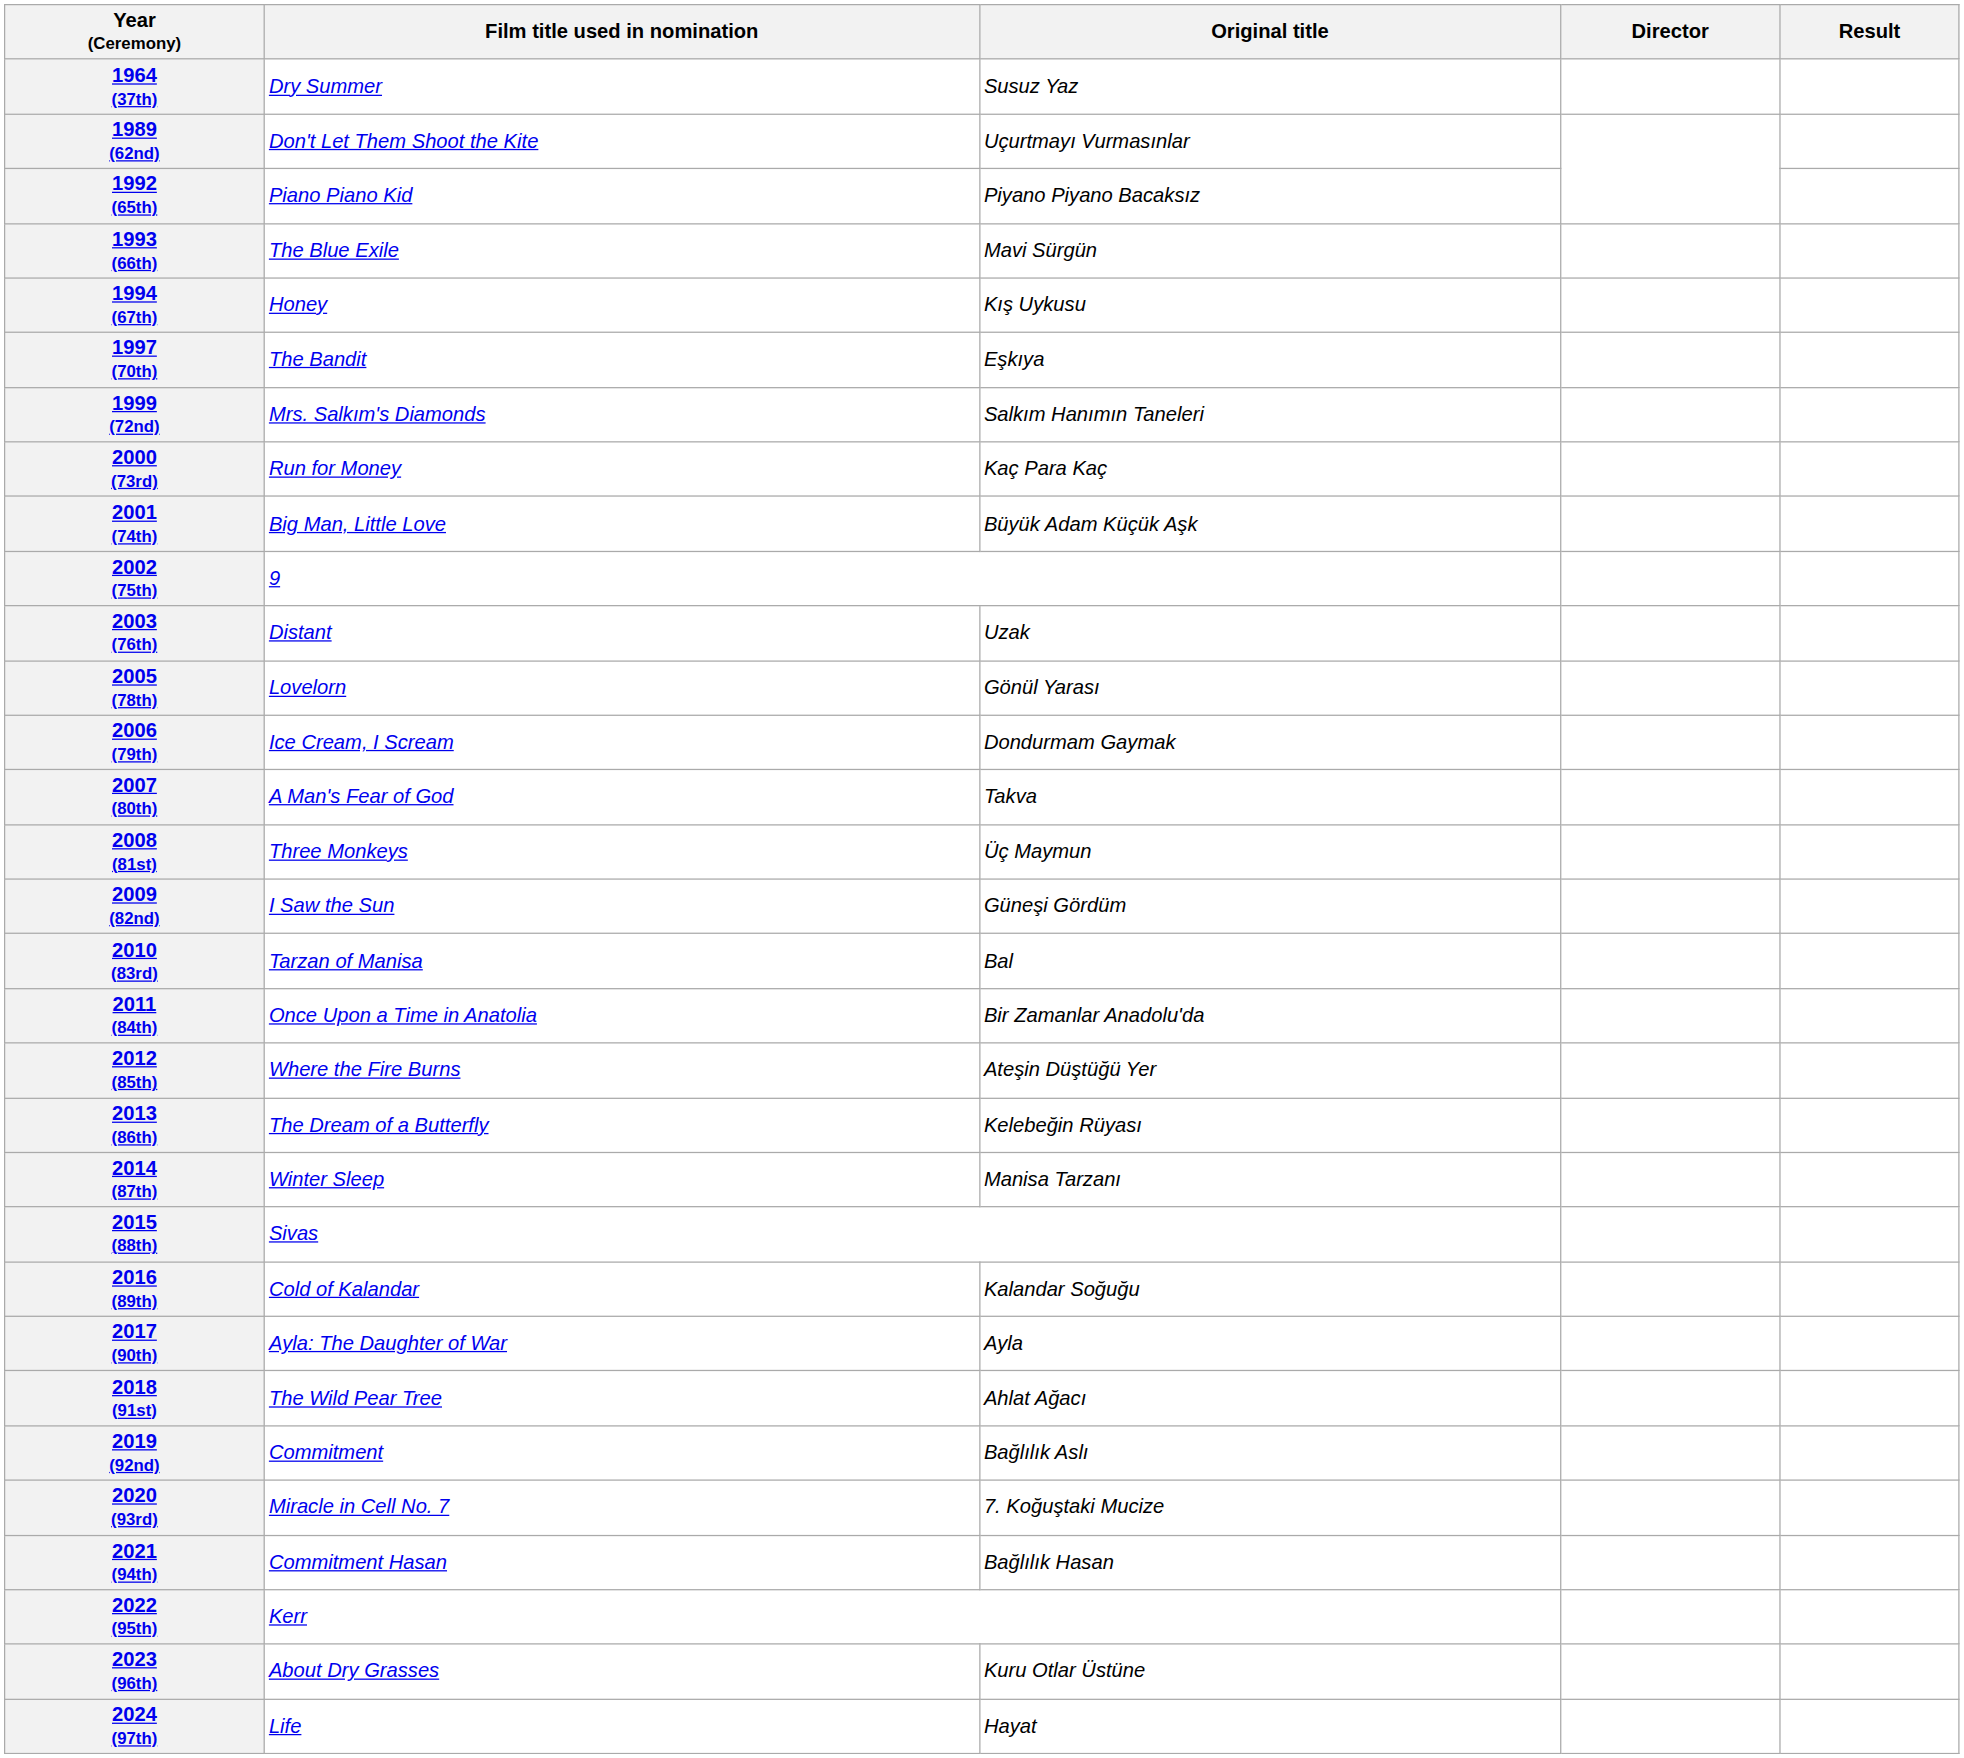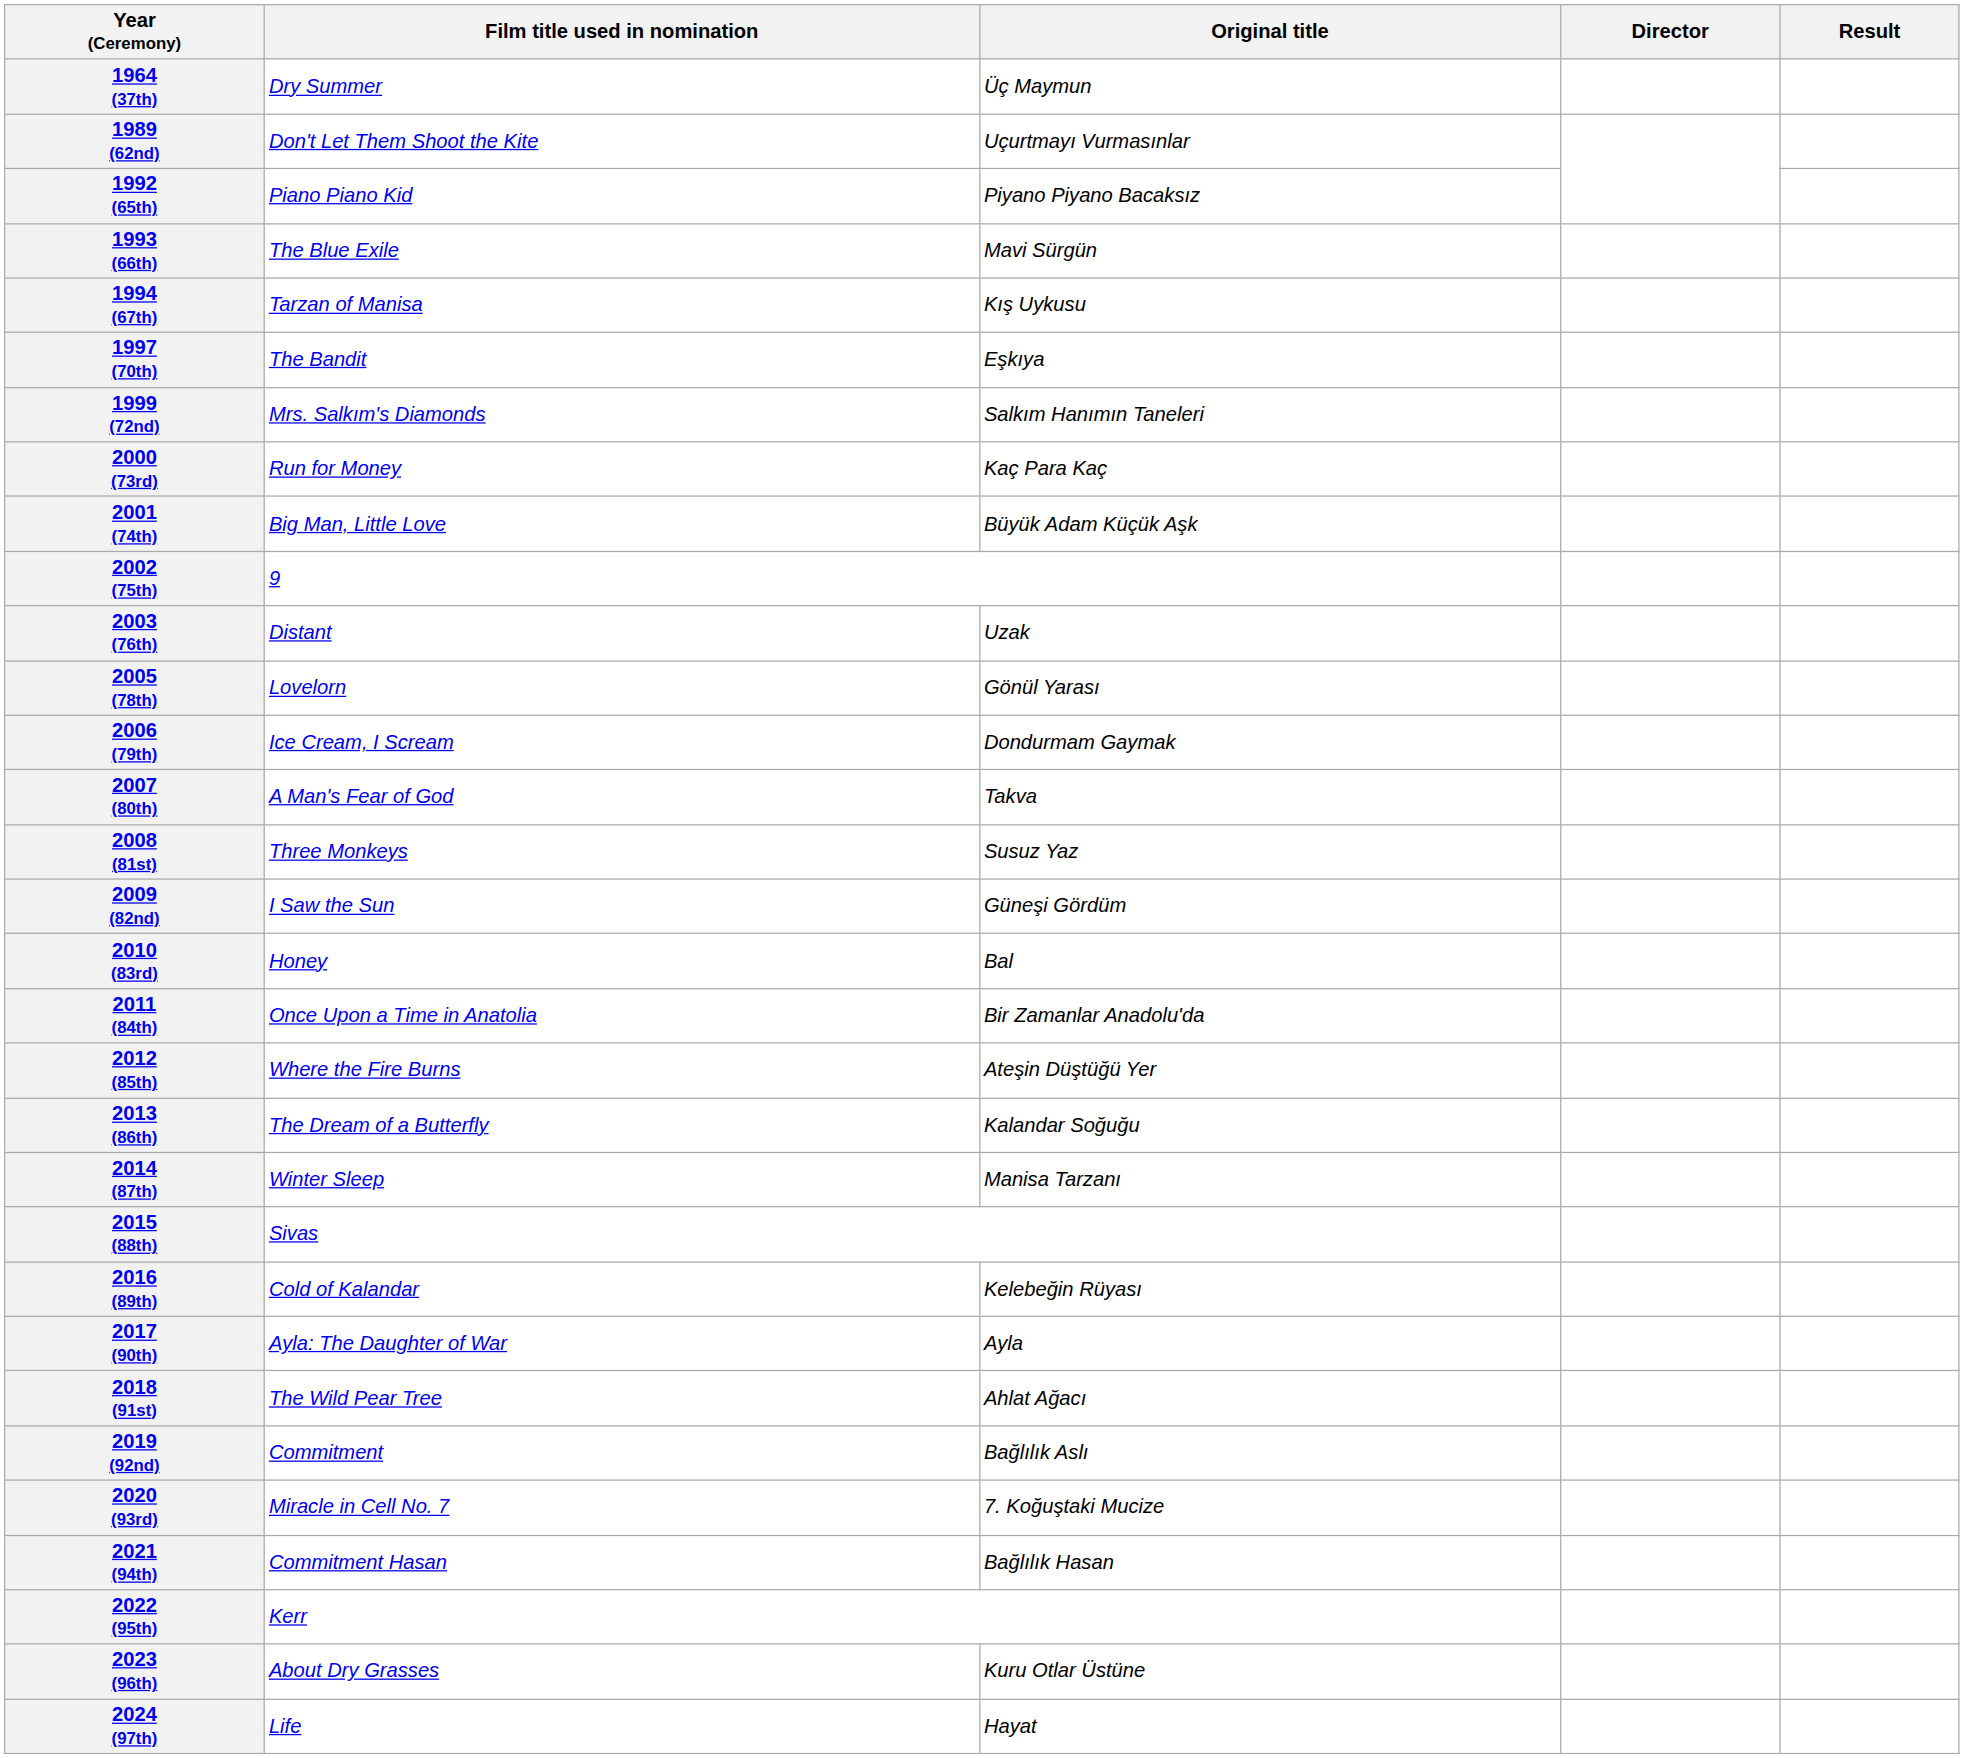1964 (37th) | Original title: Susuz Yaz -> Üç Maymun
1994 (67th) | Film title used in nomination: Honey -> Tarzan of Manisa
2008 (81st) | Original title: Üç Maymun -> Susuz Yaz
2010 (83rd) | Film title used in nomination: Tarzan of Manisa -> Honey
2013 (86th) | Original title: Kelebeğin Rüyası -> Kalandar Soğuğu
2016 (89th) | Original title: Kalandar Soğuğu -> Kelebeğin Rüyası
